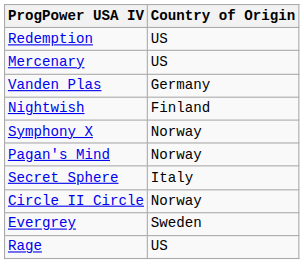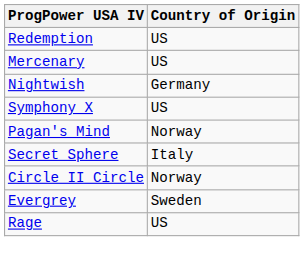- row: Vanden Plas | Germany
Nightwish | Country of Origin: Finland -> Germany
Symphony X | Country of Origin: Norway -> US
